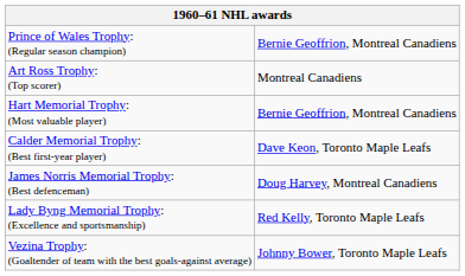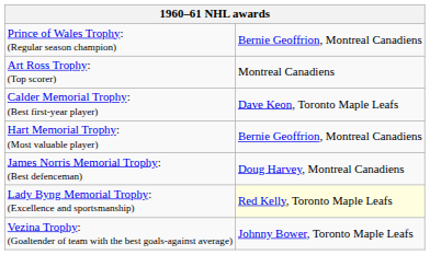rows swapped: Calder Memorial Trophy: (Best first-year player) <-> Hart Memorial Trophy: (Most valuable player)
Lady Byng Memorial Trophy: (Excellence and sportsmanship) | column 2: no background -> lightyellow background
